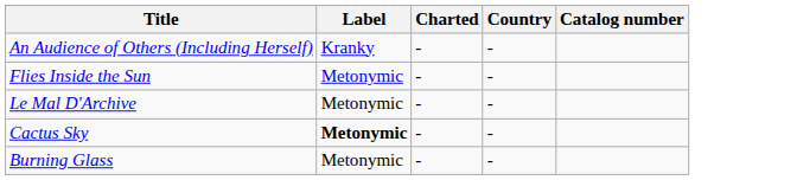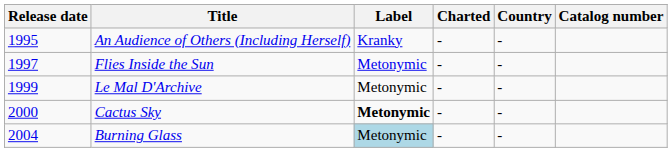+ column: Release date | 1995 | 1997 | 1999 | 2000 | 2004
Burning Glass | Label: no background -> lightblue background
